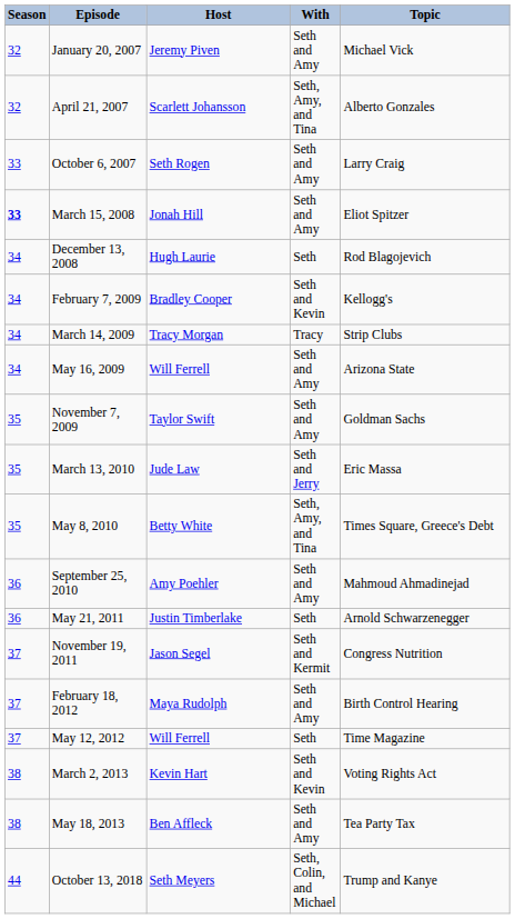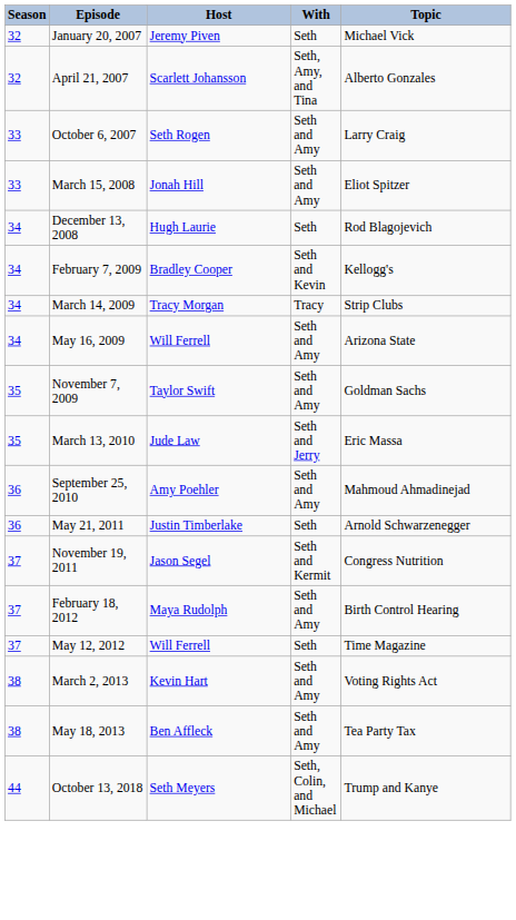January 20, 2007 | With: Seth and Amy -> Seth
March 15, 2008 | Season: bold -> normal
- row: 35 | May 8, 2010 | Betty White | Seth, Amy, and Tina | Times Square, Greece's Debt
March 2, 2013 | With: Seth and Kevin -> Seth and Amy
